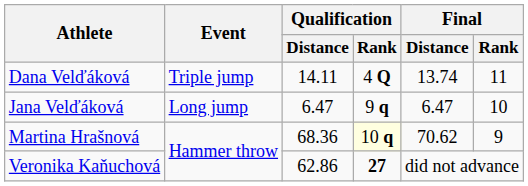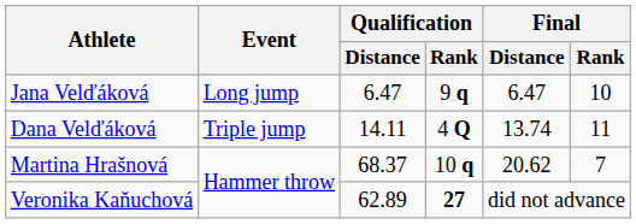rows swapped: Jana Velďáková <-> Dana Velďáková
Martina Hrašnová | Qualification / Distance: 68.36 -> 68.37
Martina Hrašnová | Qualification / Rank: lightyellow background -> no background
Martina Hrašnová | Final / Distance: 70.62 -> 20.62
Martina Hrašnová | Final / Rank: 9 -> 7
Veronika Kaňuchová | Qualification / Distance: 62.86 -> 62.89
